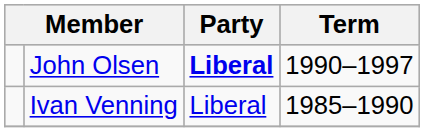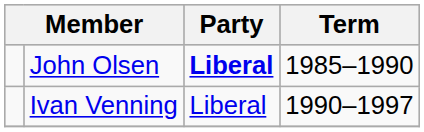John Olsen | Term: 1990–1997 -> 1985–1990
Ivan Venning | Term: 1985–1990 -> 1990–1997
